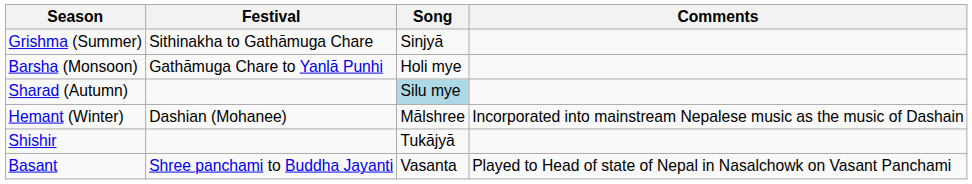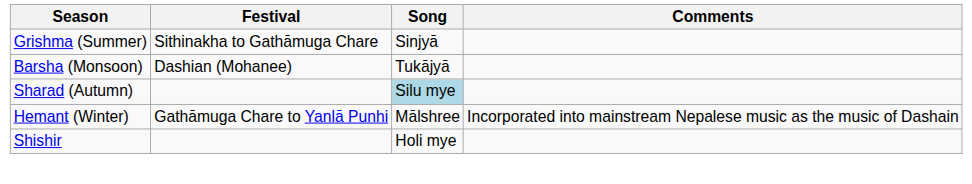Barsha (Monsoon) | Festival: Gathāmuga Chare to Yanlā Punhi -> Dashian (Mohanee)
Barsha (Monsoon) | Song: Holi mye -> Tukājyā
Hemant (Winter) | Festival: Dashian (Mohanee) -> Gathāmuga Chare to Yanlā Punhi
Shishir | Song: Tukājyā -> Holi mye
- row: Basant | Shree panchami to Buddha Jayanti | Vasanta | Played to Head of state of Nepal in Nasalchowk on Vasant Panchami
